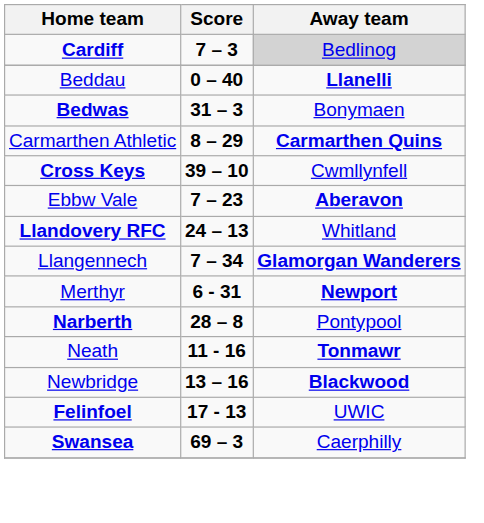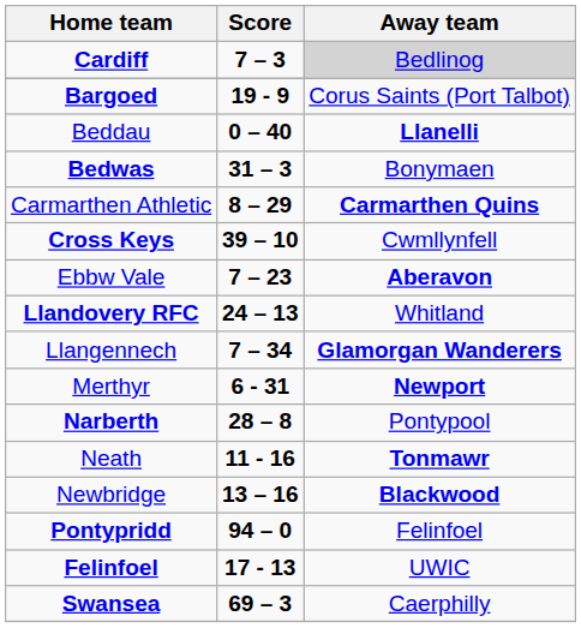+ row: Bargoed | 19 - 9 | Corus Saints (Port Talbot)
+ row: Pontypridd | 94 – 0 | Felinfoel
